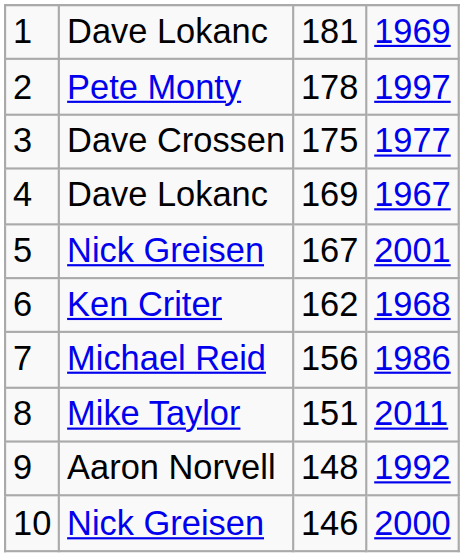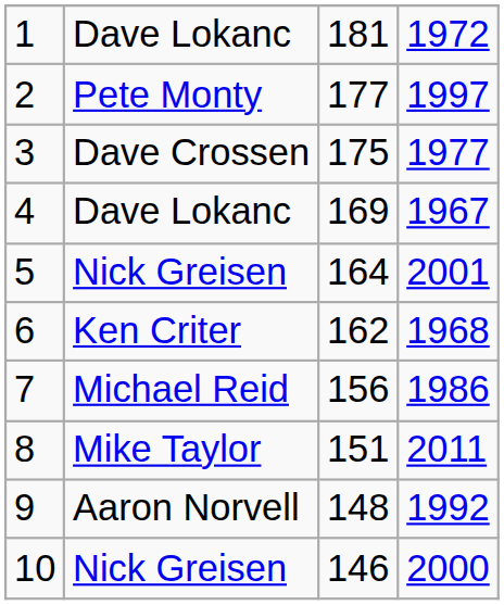1 | column 4: 1969 -> 1972
2 | column 3: 178 -> 177
5 | column 3: 167 -> 164
